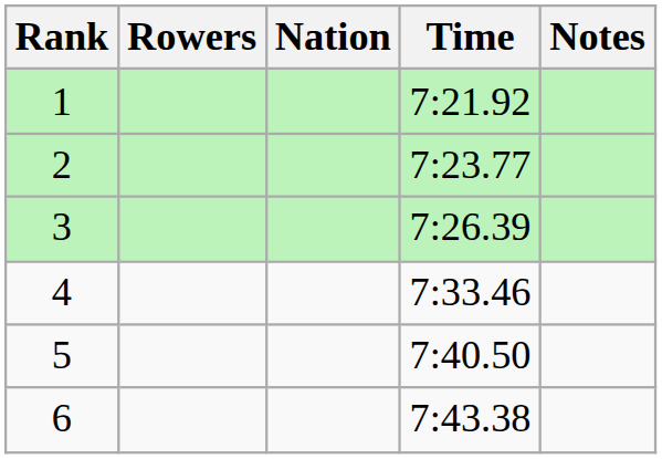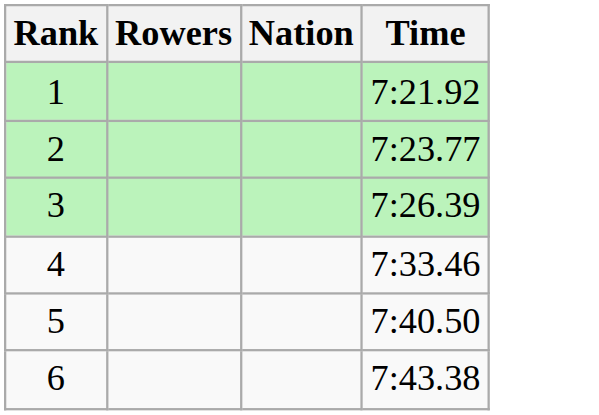- column: Notes
